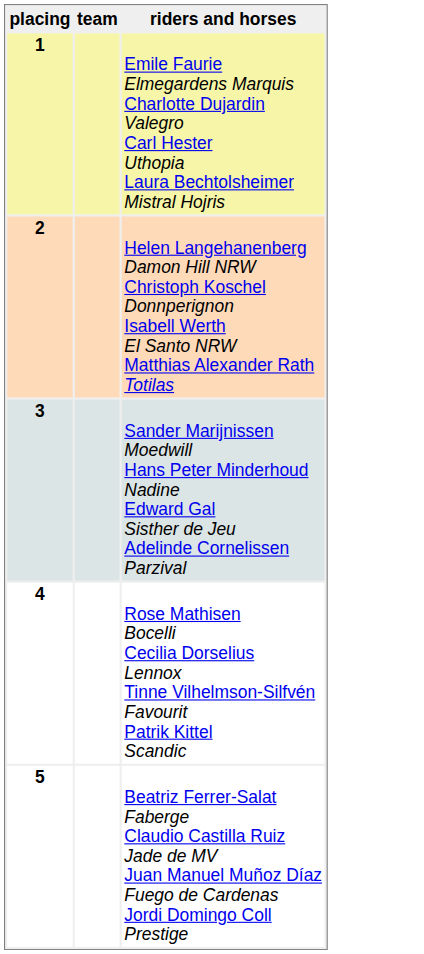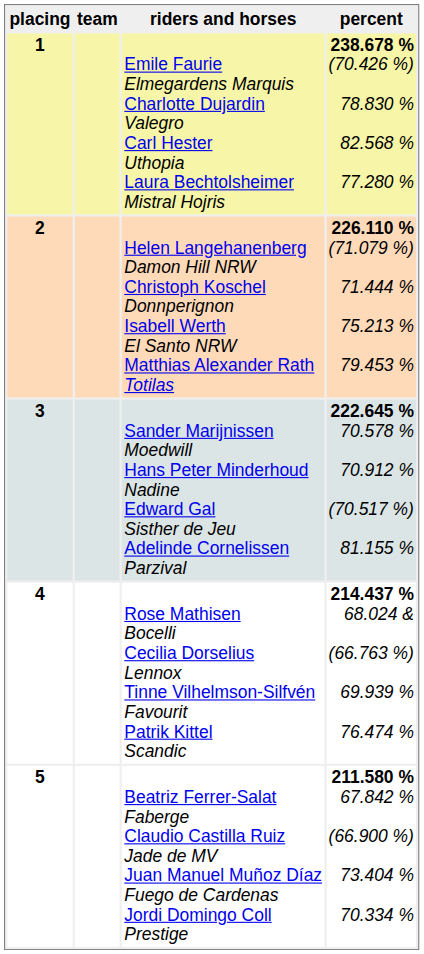+ column: percent | 238.678 % (70.426 %) 78.830 % 82.568 % 77.280 % | 226.110 % (71.079 %) 71.444 % 75.213 % 79.453 % | 222.645 % 70.578 % 70.912 % (70.517 %) 81.155 % | 214.437 % 68.024 & (66.763 %) 69.939 % 76.474 % | 211.580 % 67.842 % (66.900 %) 73.404 % 70.334 %
